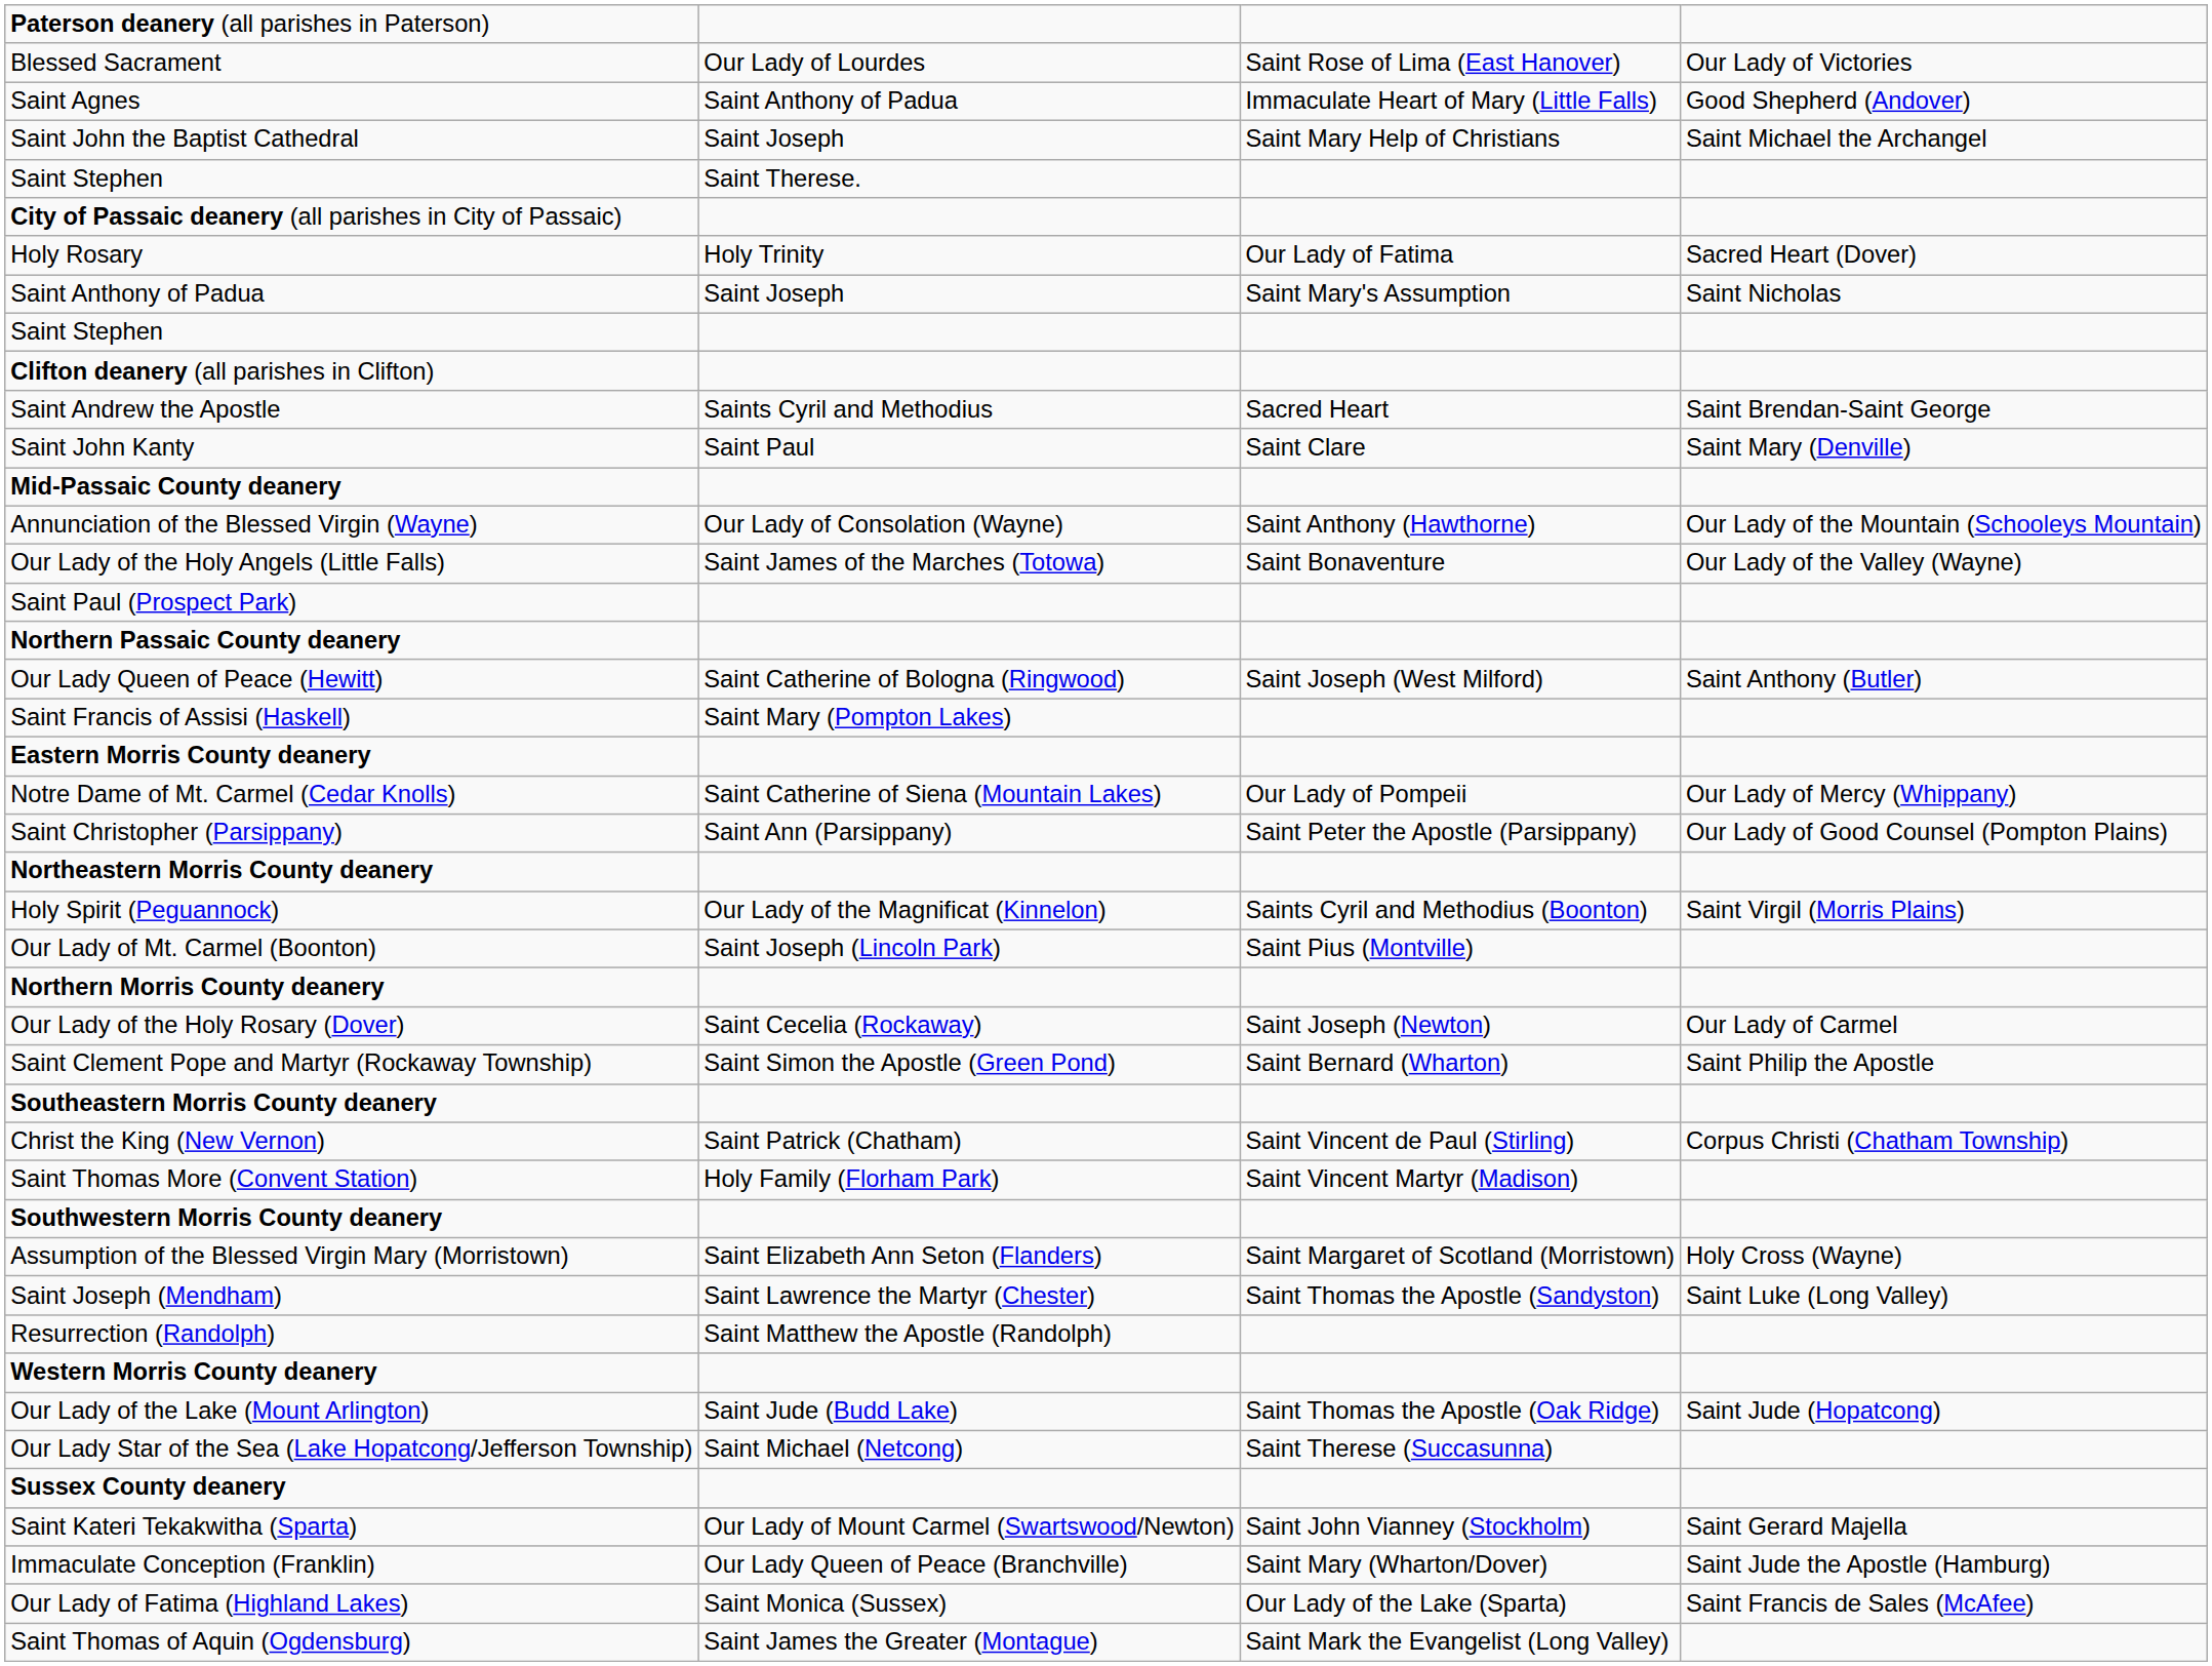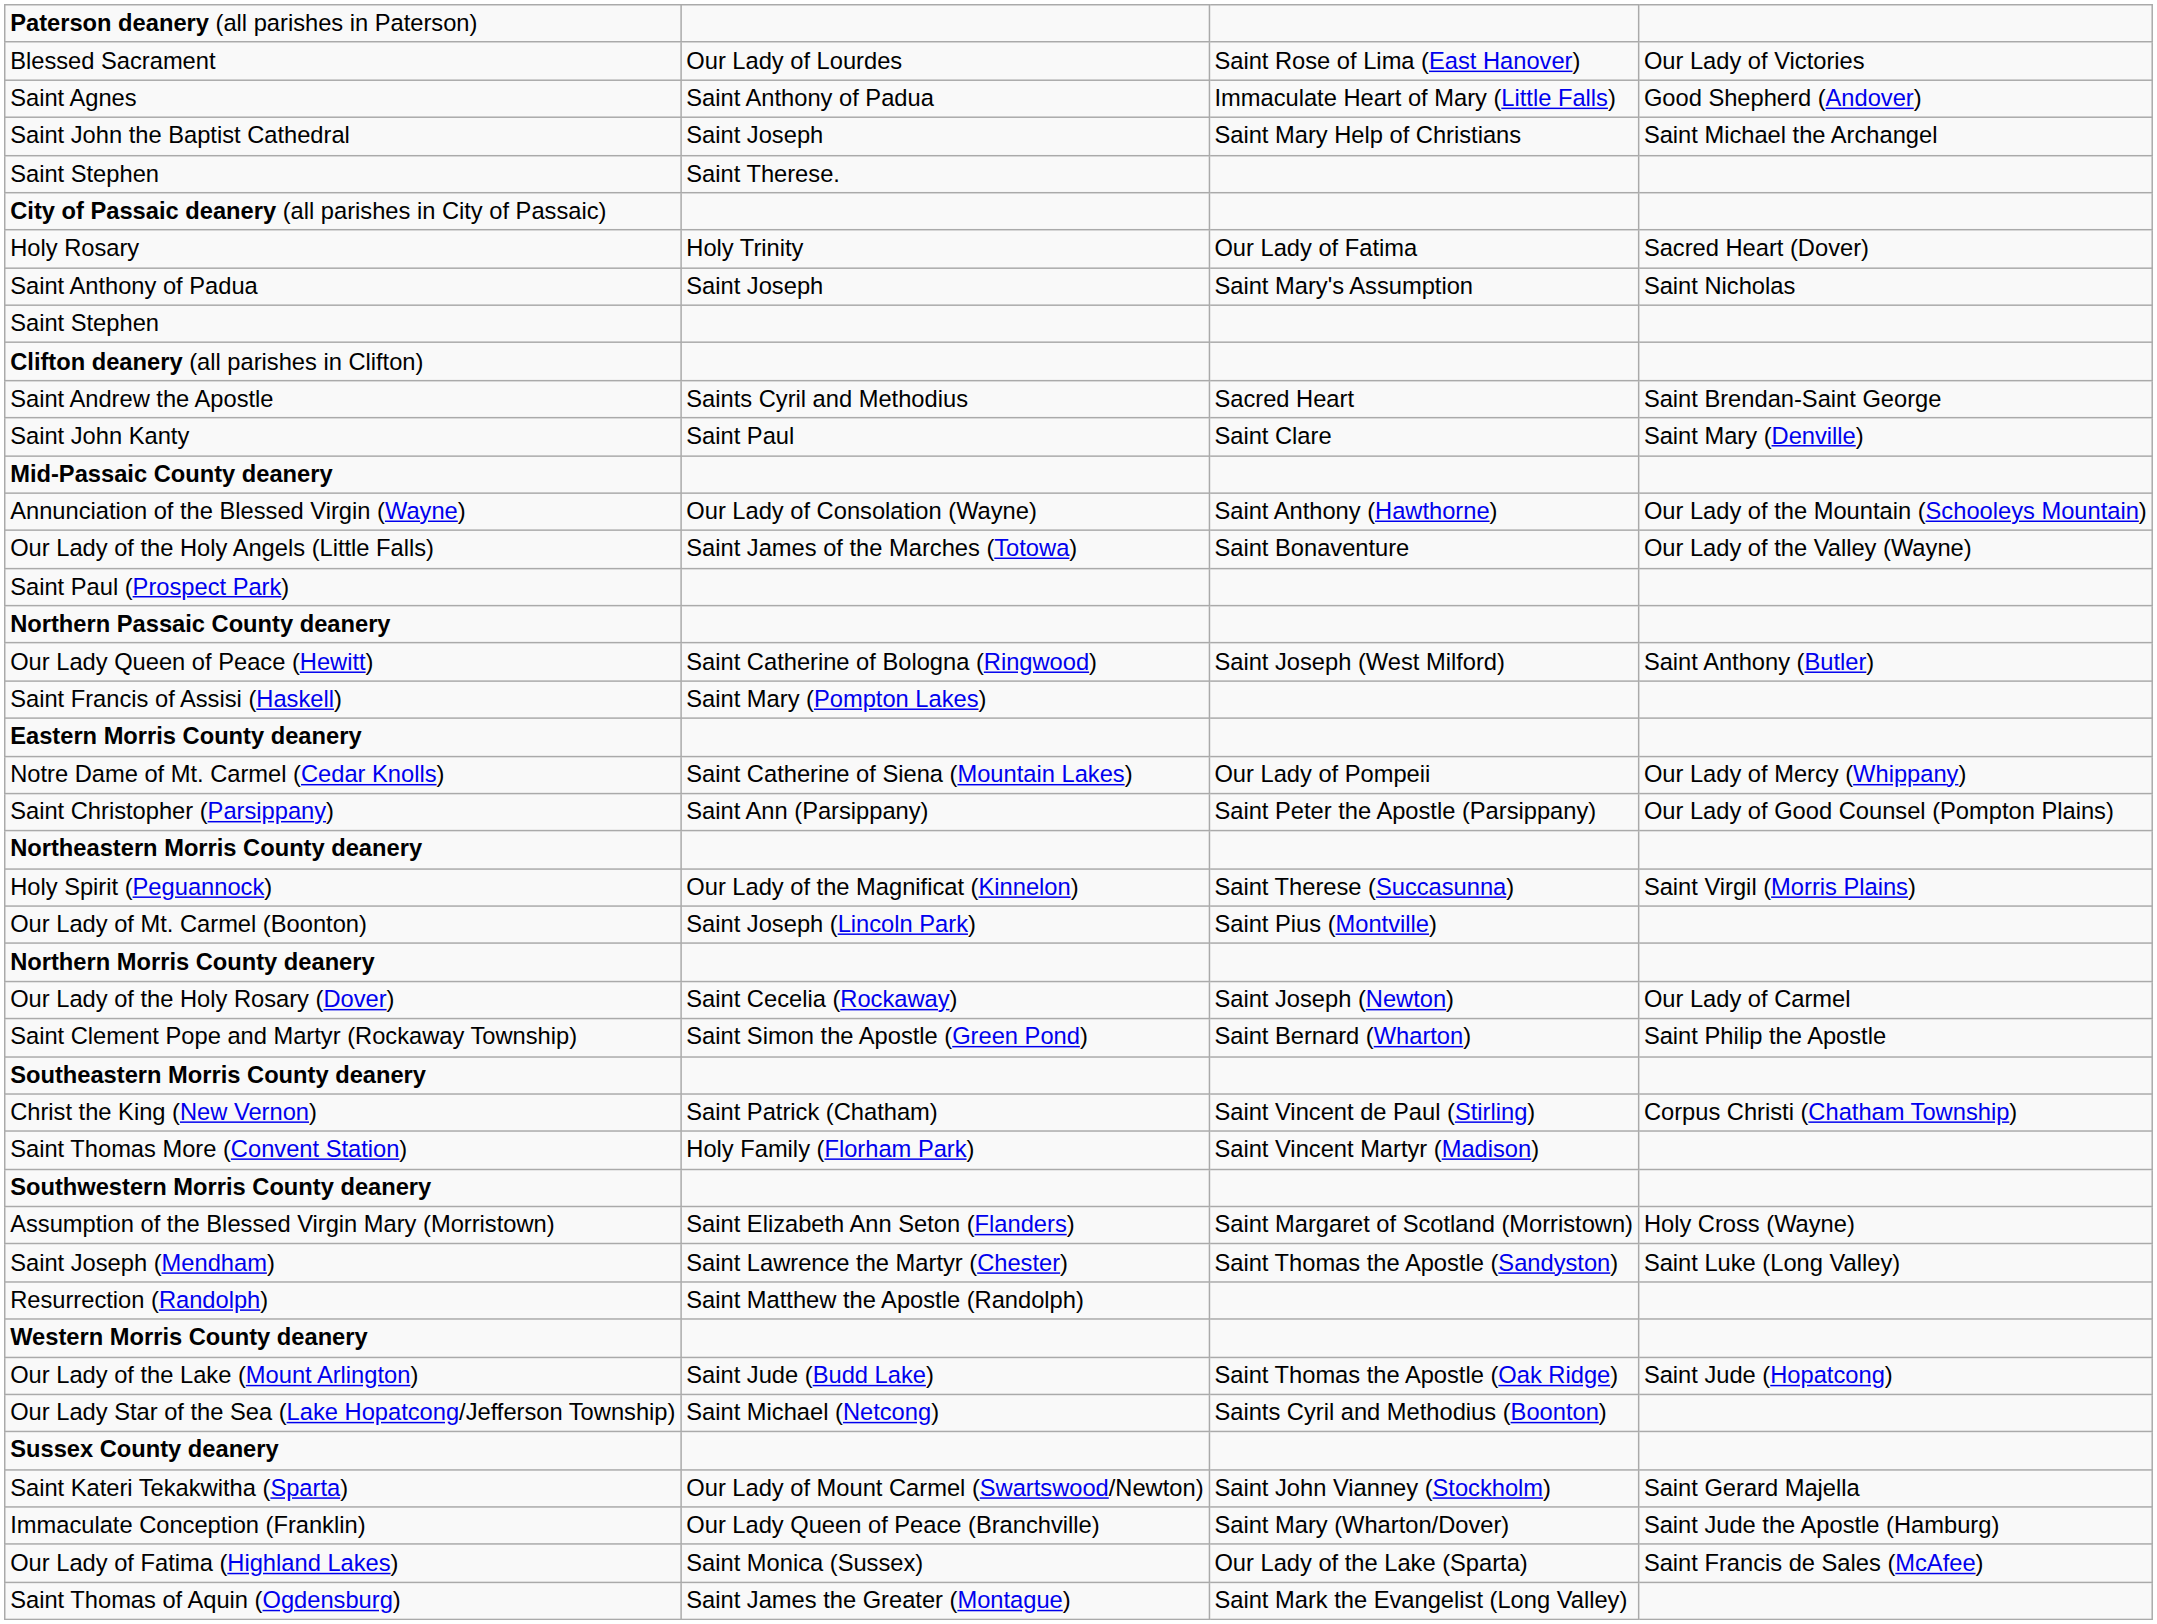Holy Spirit (Peguannock) | column 3: Saints Cyril and Methodius (Boonton) -> Saint Therese (Succasunna)
Our Lady Star of the Sea (Lake Hopatcong/Jefferson Township) | column 3: Saint Therese (Succasunna) -> Saints Cyril and Methodius (Boonton)
